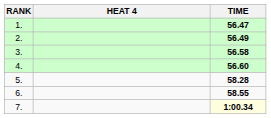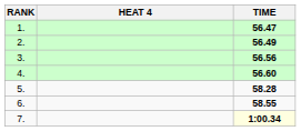3. | TIME: 56.58 -> 56.56
